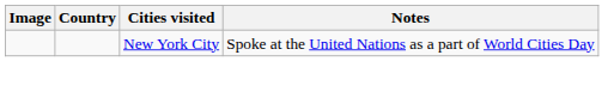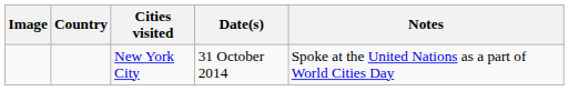+ column: Date(s) | 31 October 2014
